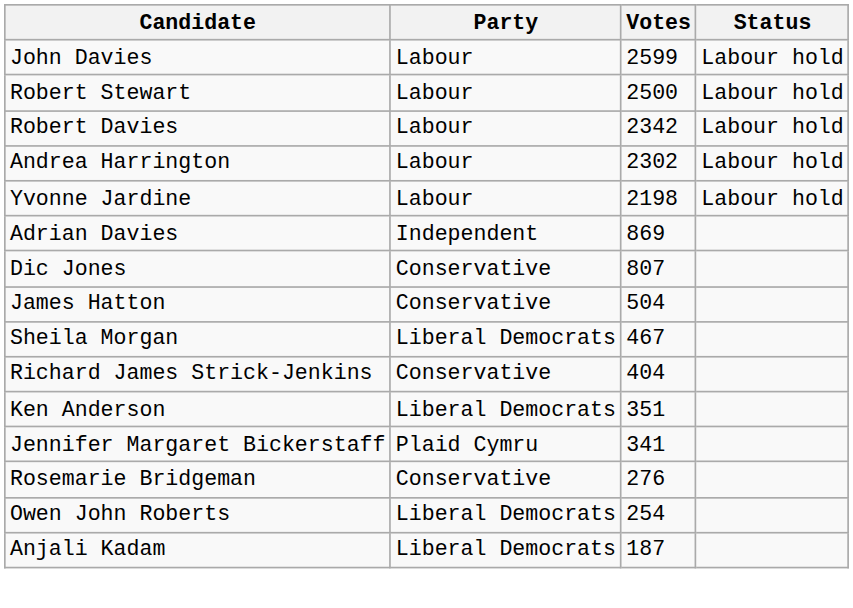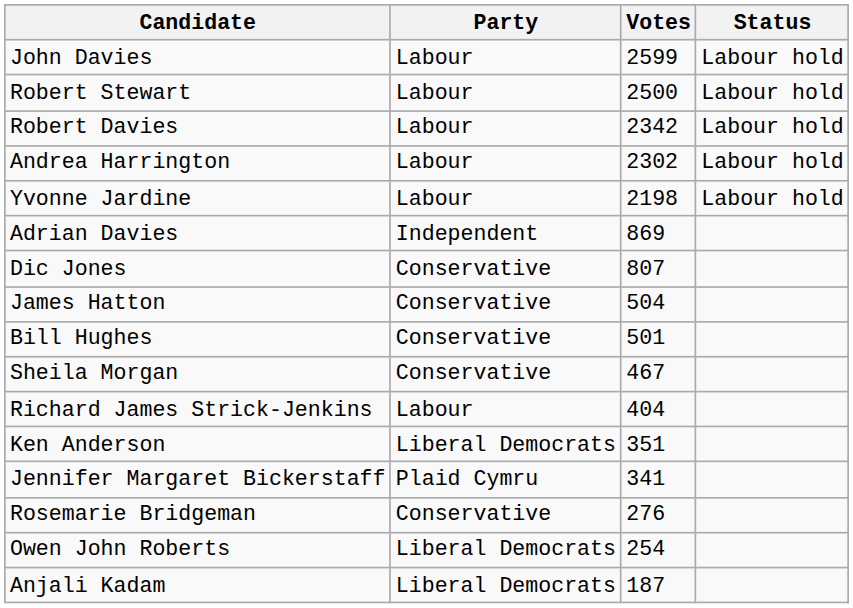+ row: Bill Hughes | Conservative | 501
Sheila Morgan | Party: Liberal Democrats -> Conservative
Richard James Strick-Jenkins | Party: Conservative -> Labour
